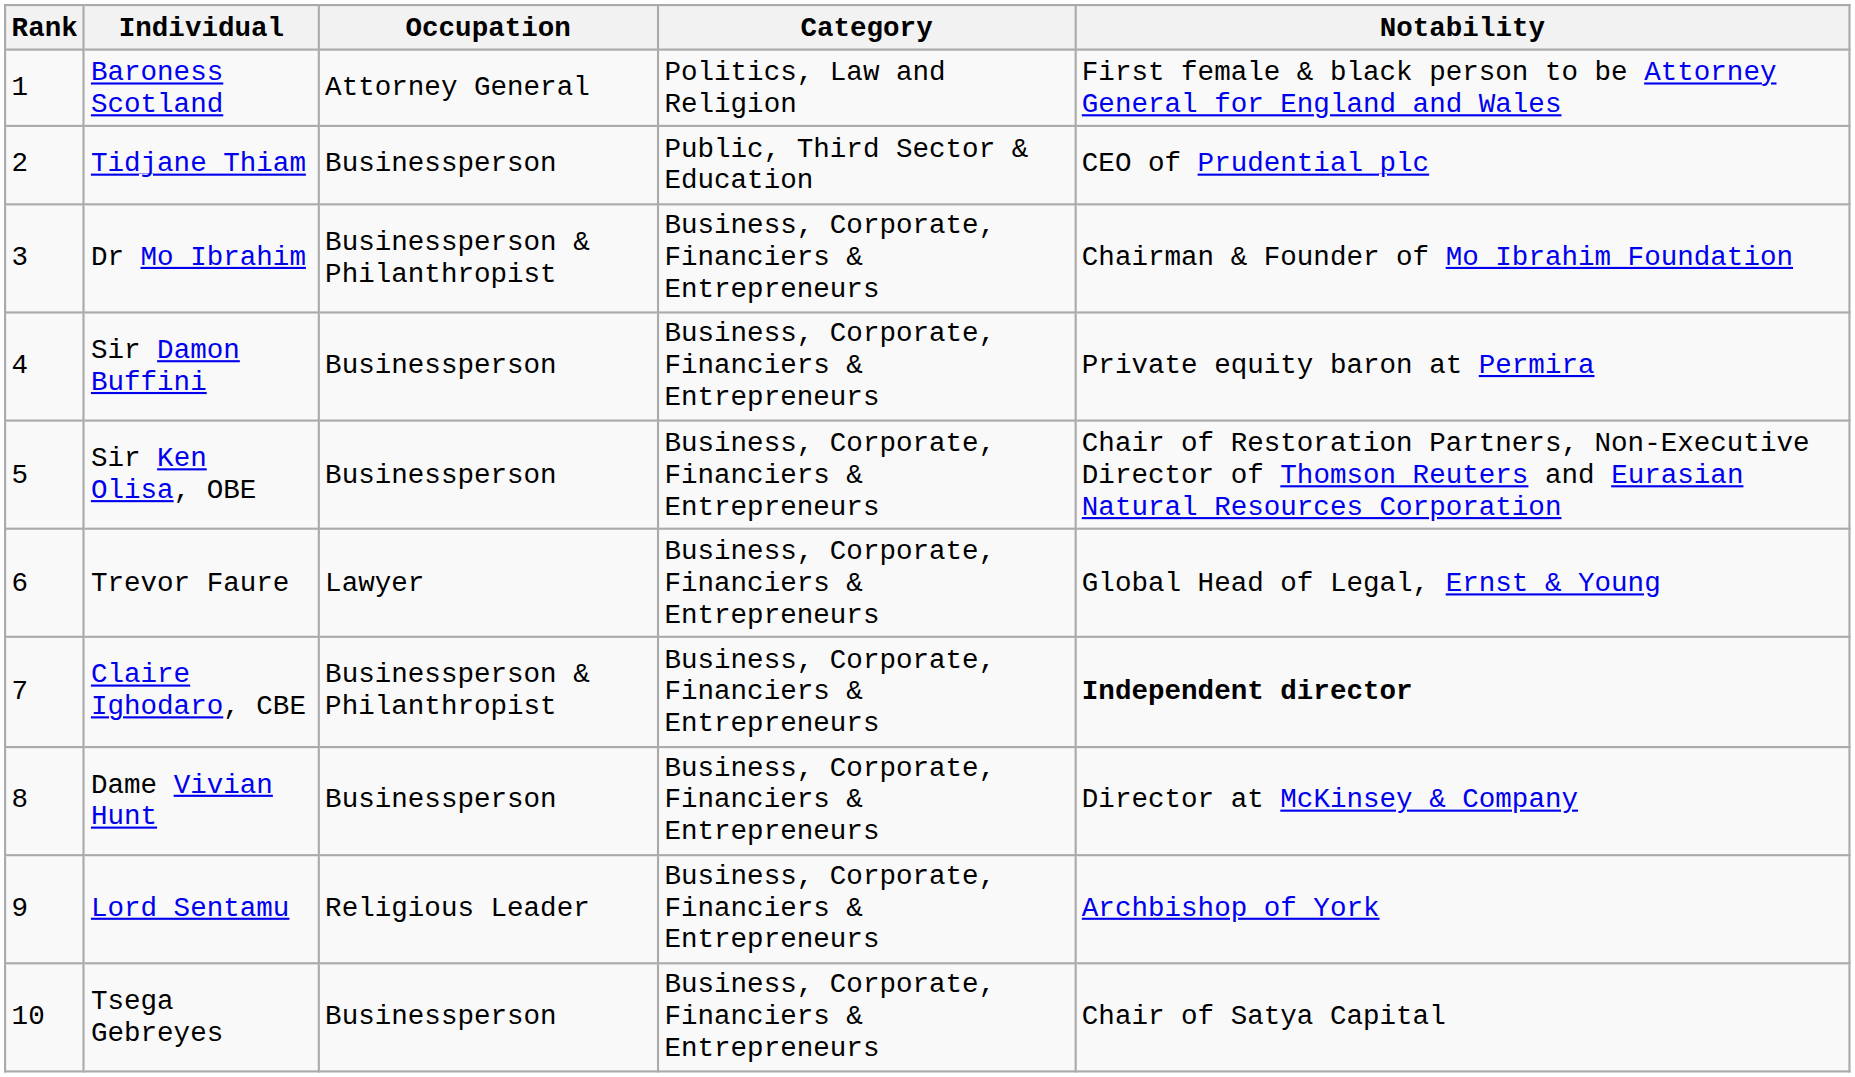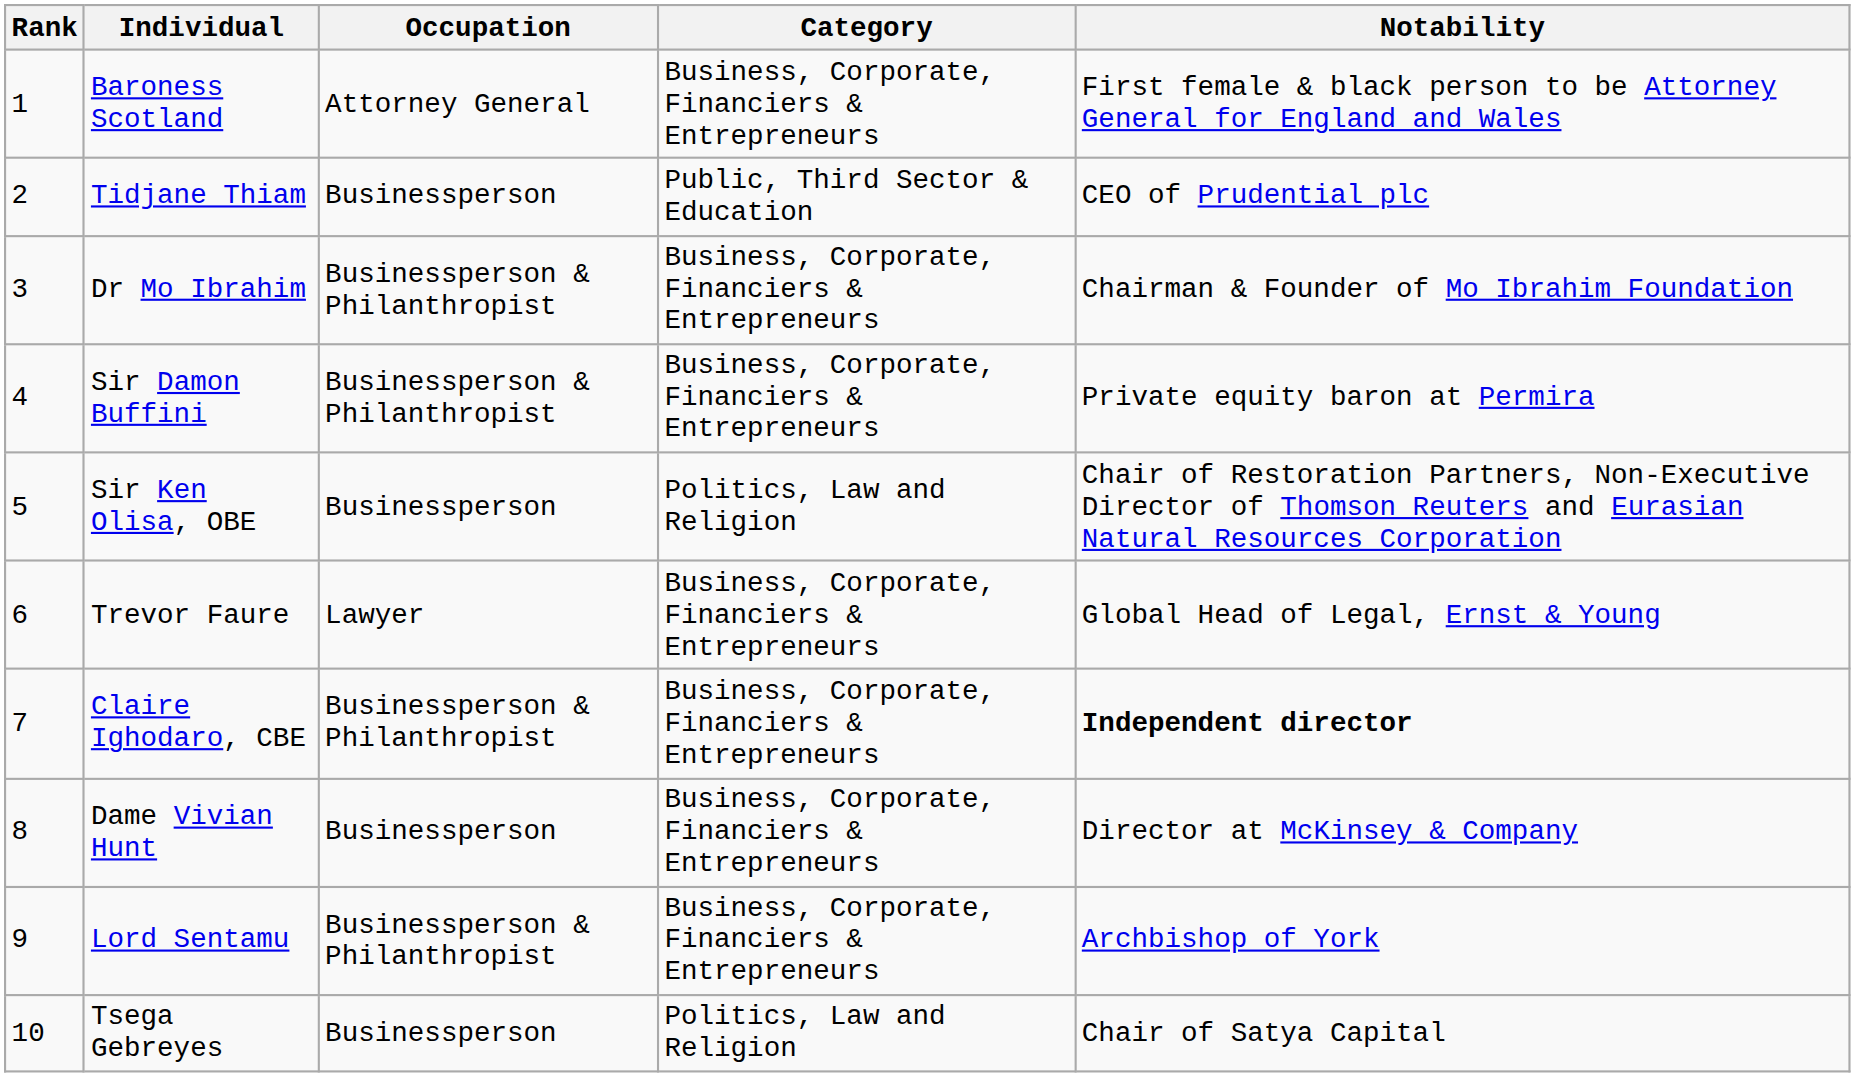Baroness Scotland | Category: Politics, Law and Religion -> Business, Corporate, Financiers & Entrepreneurs
Sir Damon Buffini | Occupation: Businessperson -> Businessperson & Philanthropist
Sir Ken Olisa, OBE | Category: Business, Corporate, Financiers & Entrepreneurs -> Politics, Law and Religion
Lord Sentamu | Occupation: Religious Leader -> Businessperson & Philanthropist
Tsega Gebreyes | Category: Business, Corporate, Financiers & Entrepreneurs -> Politics, Law and Religion
